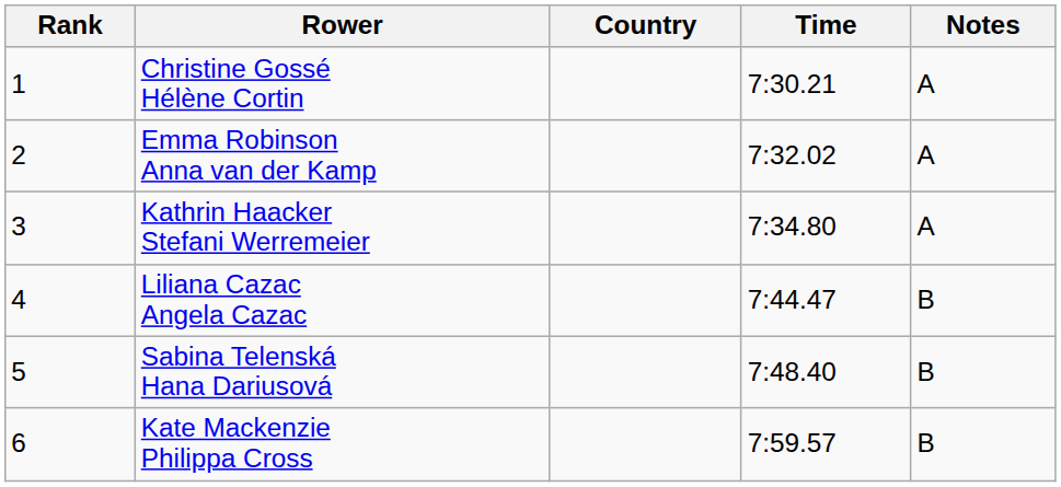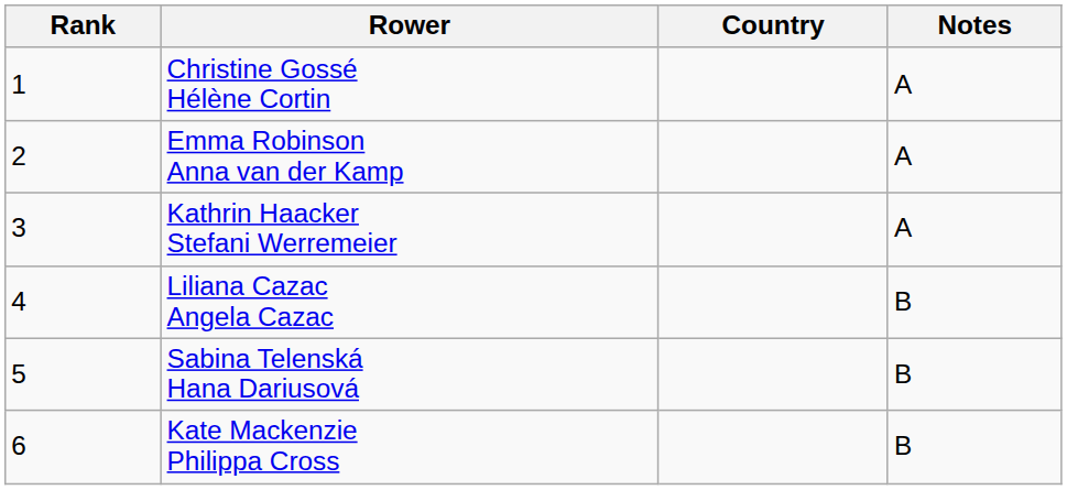- column: Time | 7:30.21 | 7:32.02 | 7:34.80 | 7:44.47 | 7:48.40 | 7:59.57
